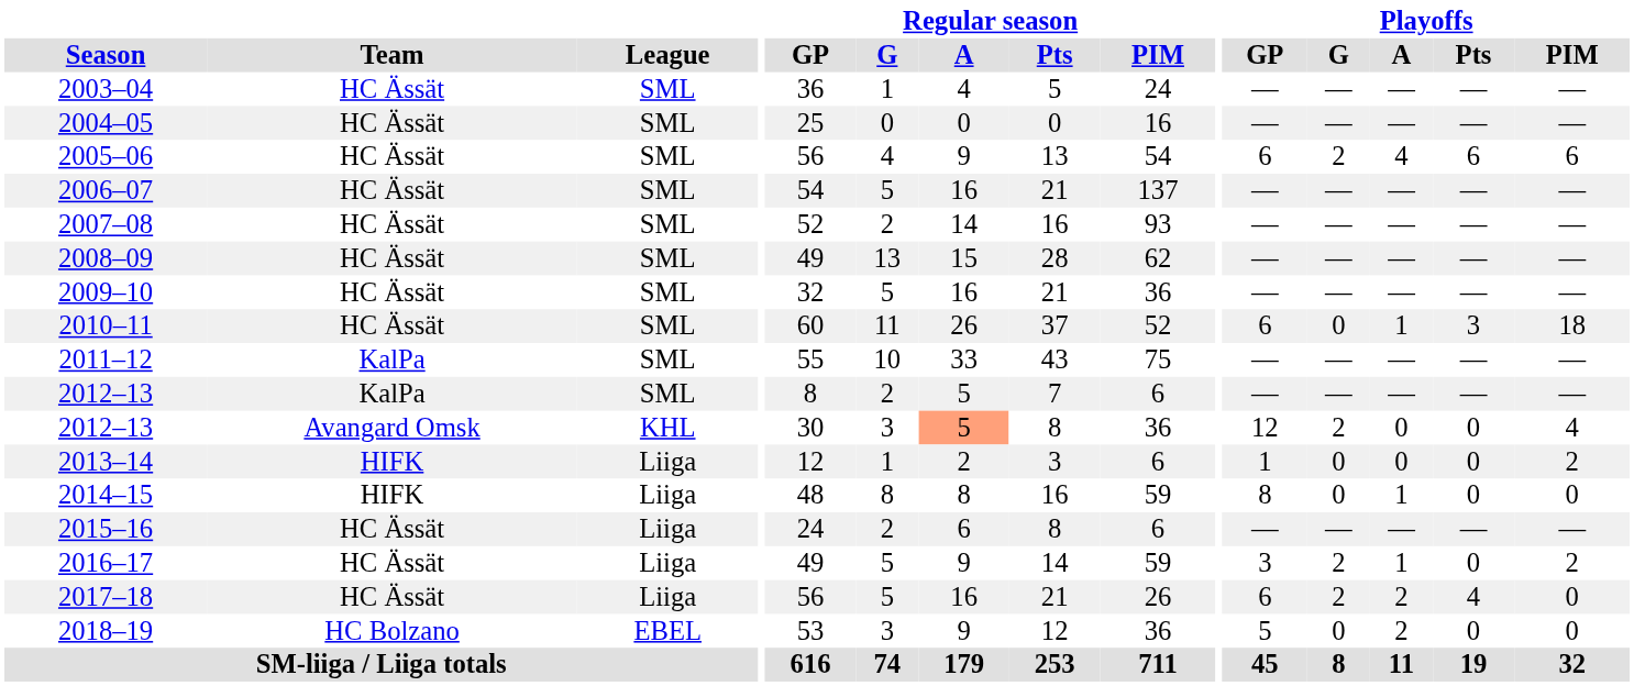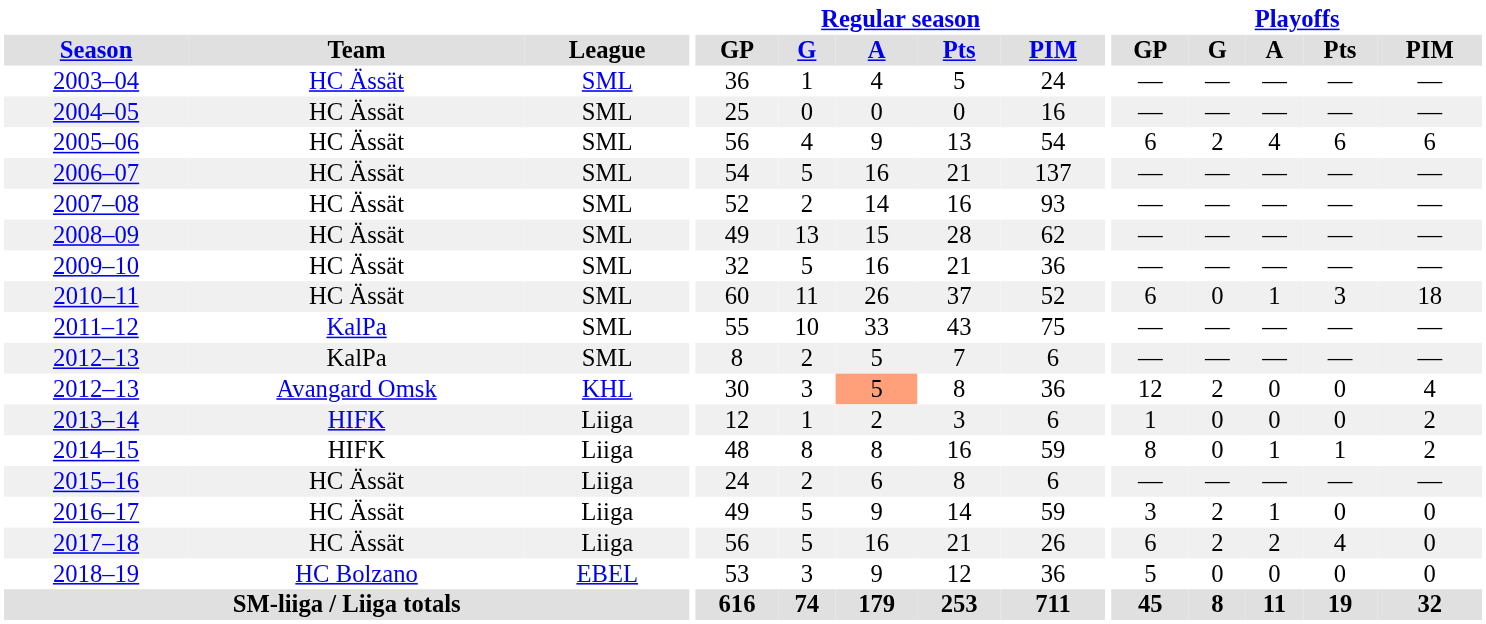2014–15 | Playoffs / Pts: 0 -> 1
2014–15 | Playoffs / PIM: 0 -> 2
2016–17 | Playoffs / PIM: 2 -> 0
2018–19 | Playoffs / A: 2 -> 0
